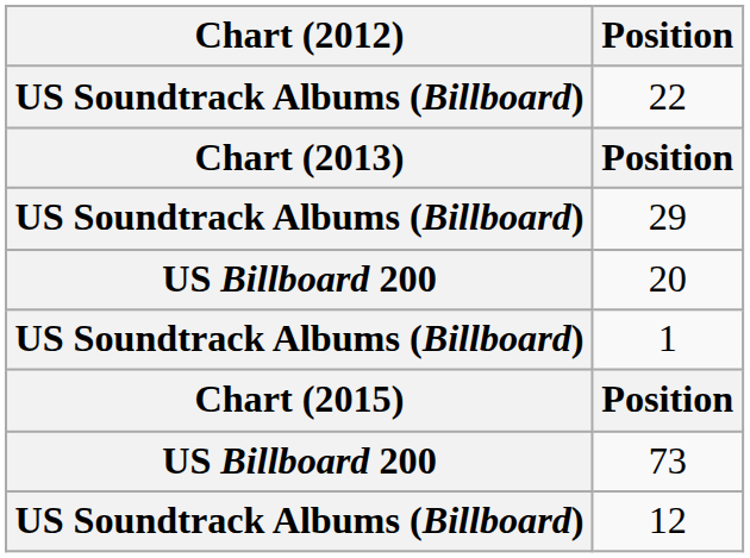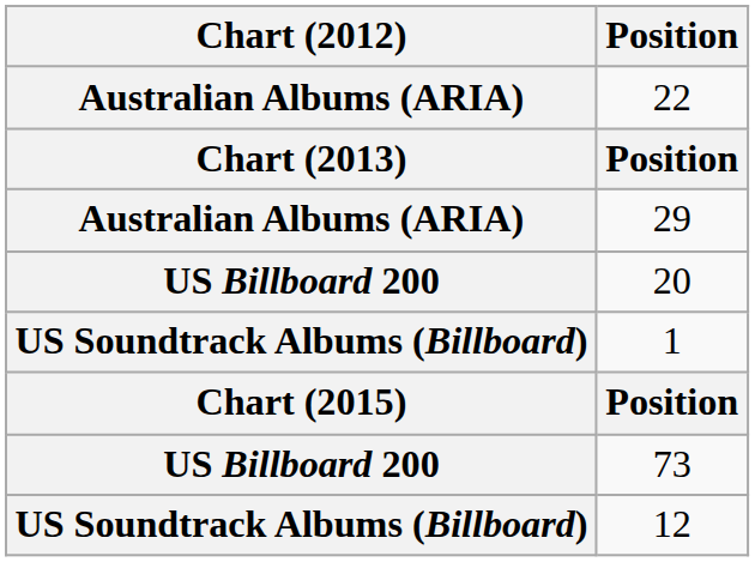22 | Chart (2012): US Soundtrack Albums (Billboard) -> Australian Albums (ARIA)
29 | Chart (2012): US Soundtrack Albums (Billboard) -> Australian Albums (ARIA)
